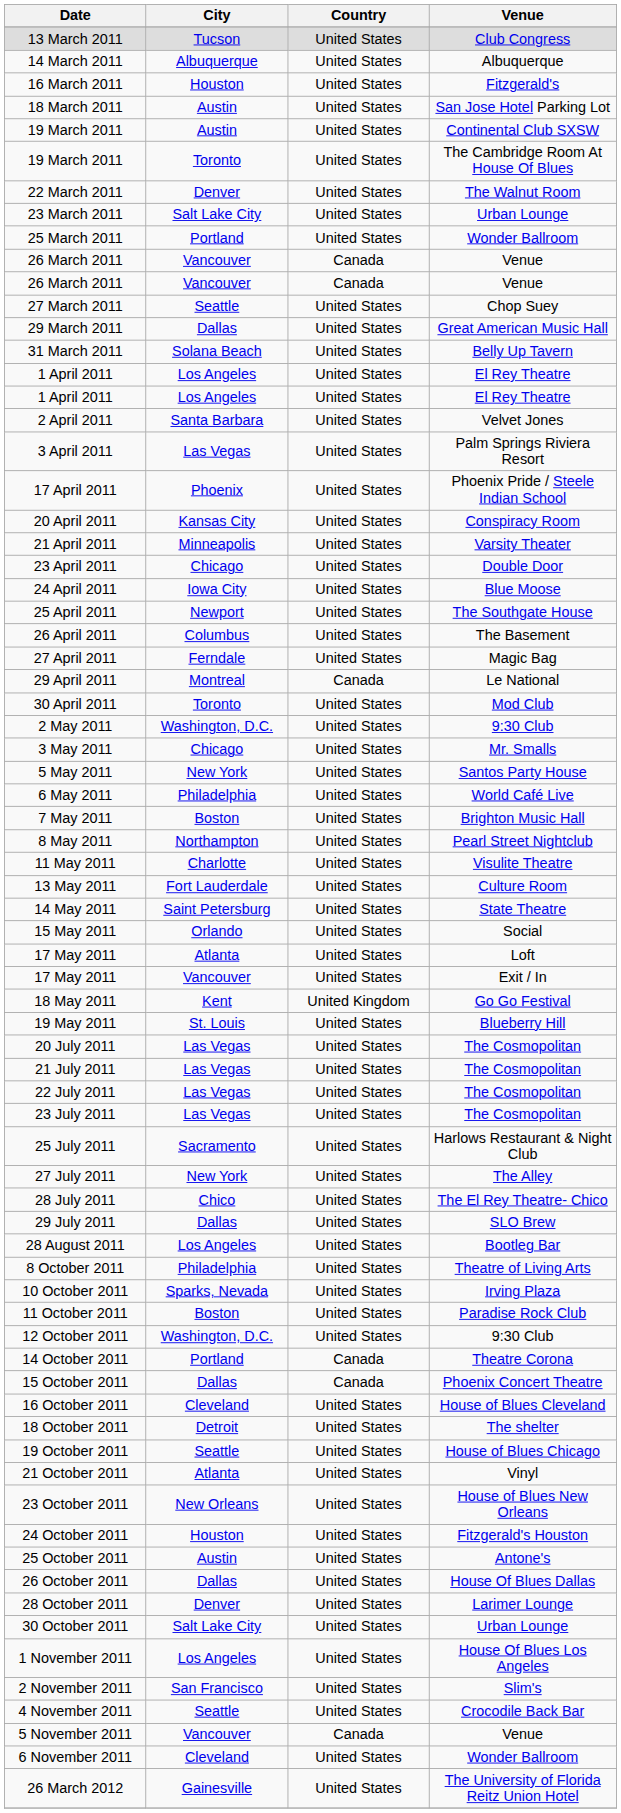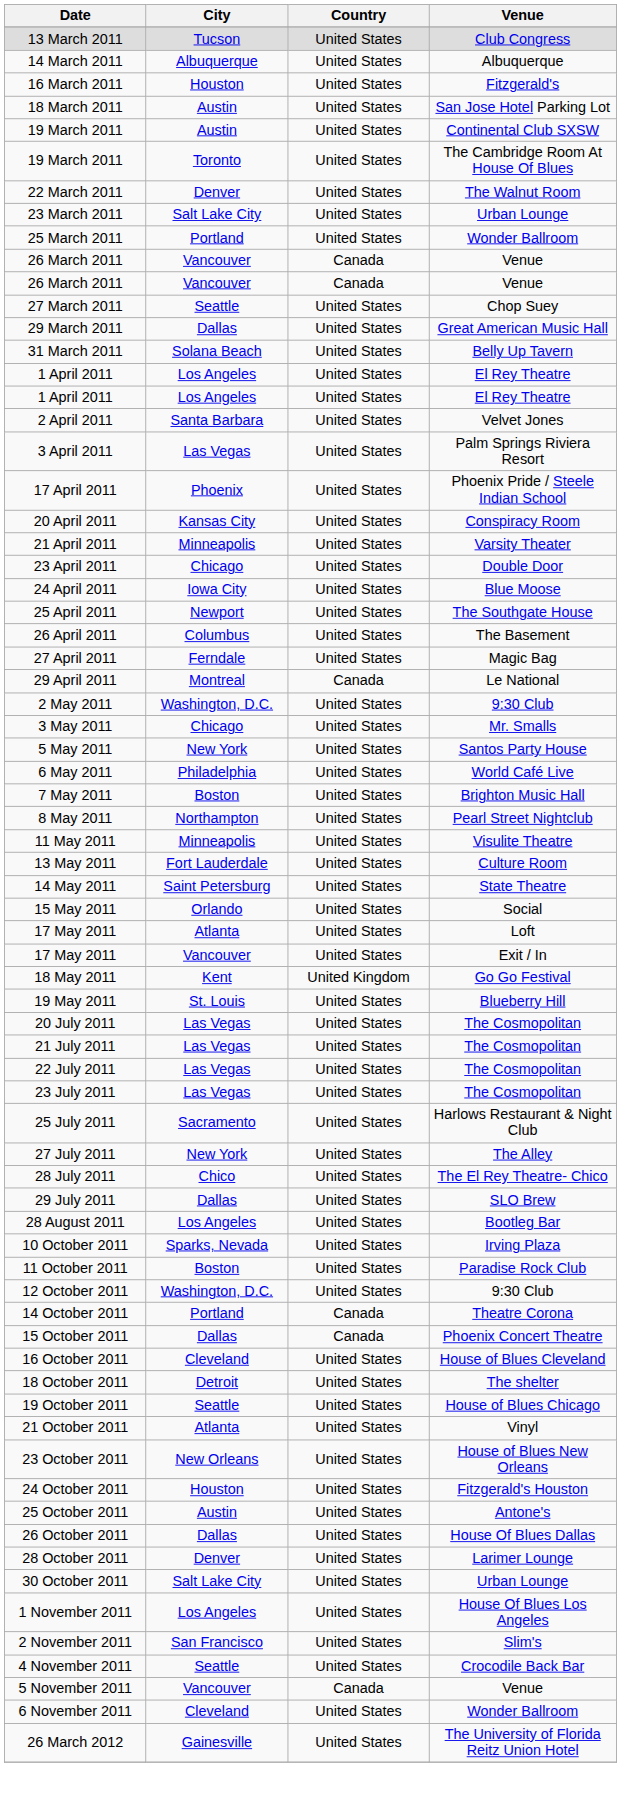- row: 30 April 2011 | Toronto | United States | Mod Club
11 May 2011 | City: Charlotte -> Minneapolis
- row: 8 October 2011 | Philadelphia | United States | Theatre of Living Arts
